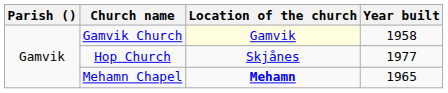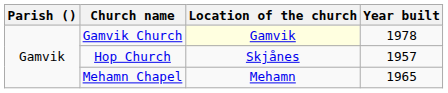Gamvik Church | Year built: 1958 -> 1978
Hop Church | Year built: 1977 -> 1957
Mehamn Chapel | Location of the church: bold -> normal
